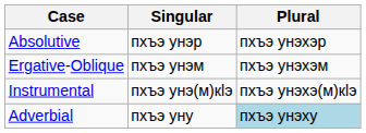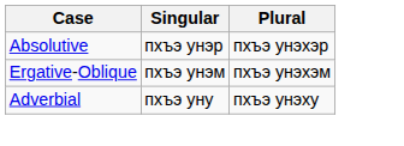- row: Instrumental | пхъэ унэ(м)кӏэ | пхъэ унэхэ(м)кӏэ
Adverbial | Plural: lightblue background -> no background
